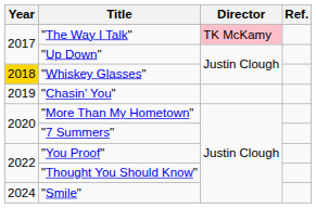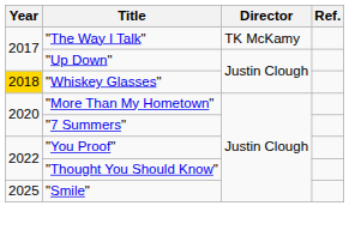"The Way I Talk" | Director: pink background -> no background
- row: 2019 | "Chasin' You"
"Smile" | Year: 2024 -> 2025
